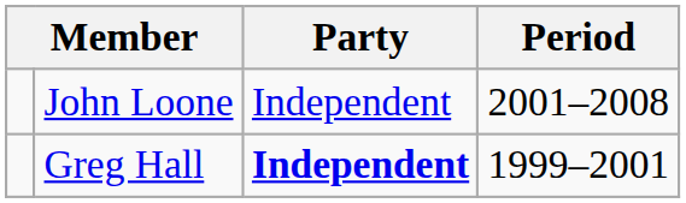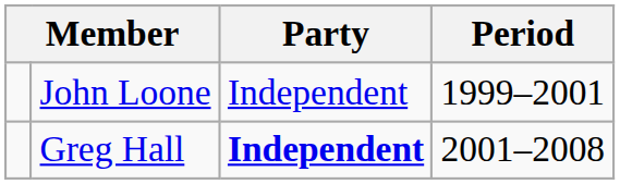John Loone | Period: 2001–2008 -> 1999–2001
Greg Hall | Period: 1999–2001 -> 2001–2008
